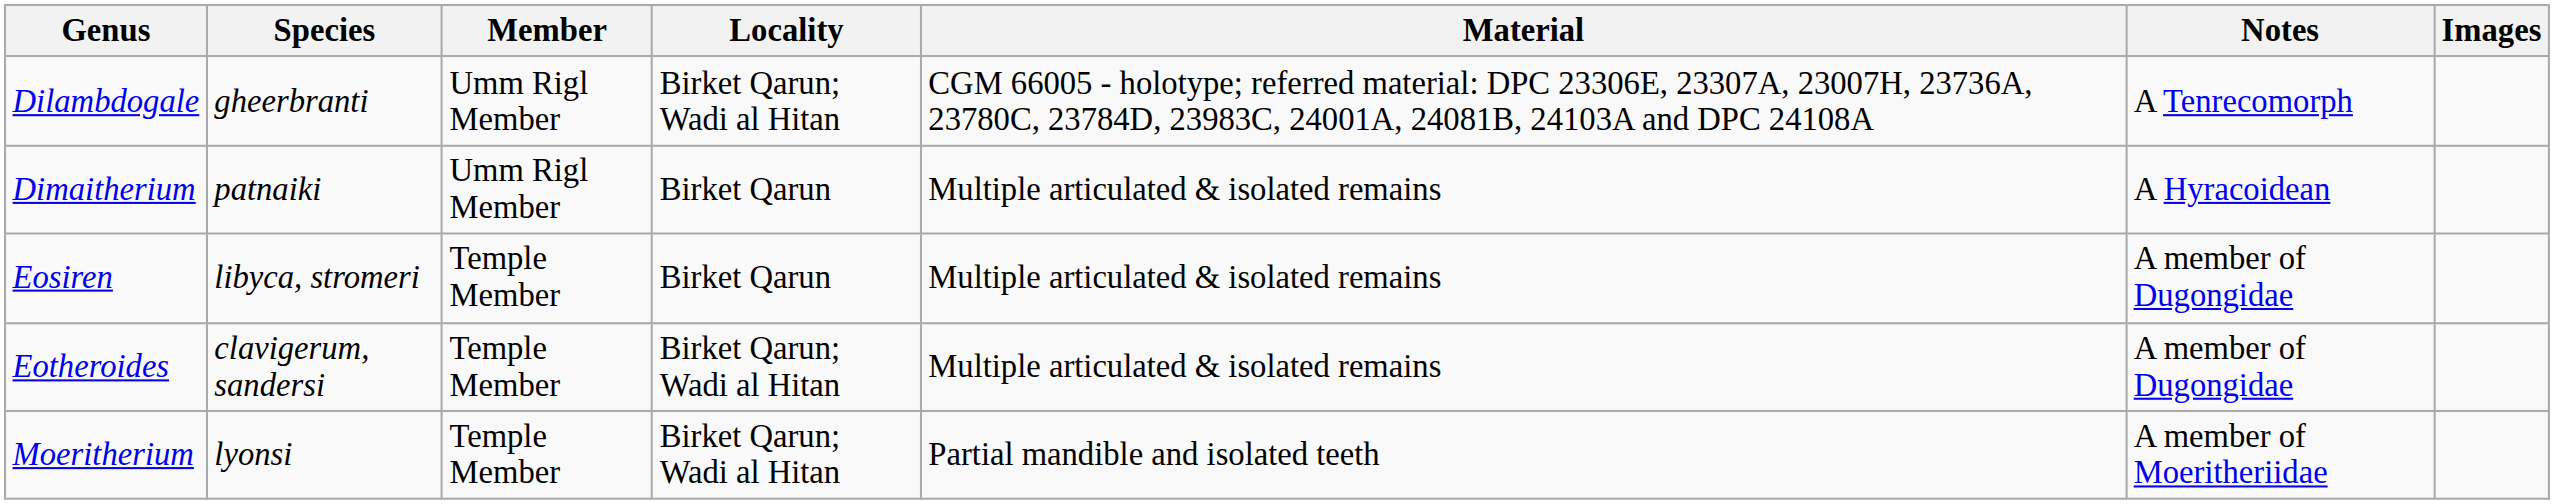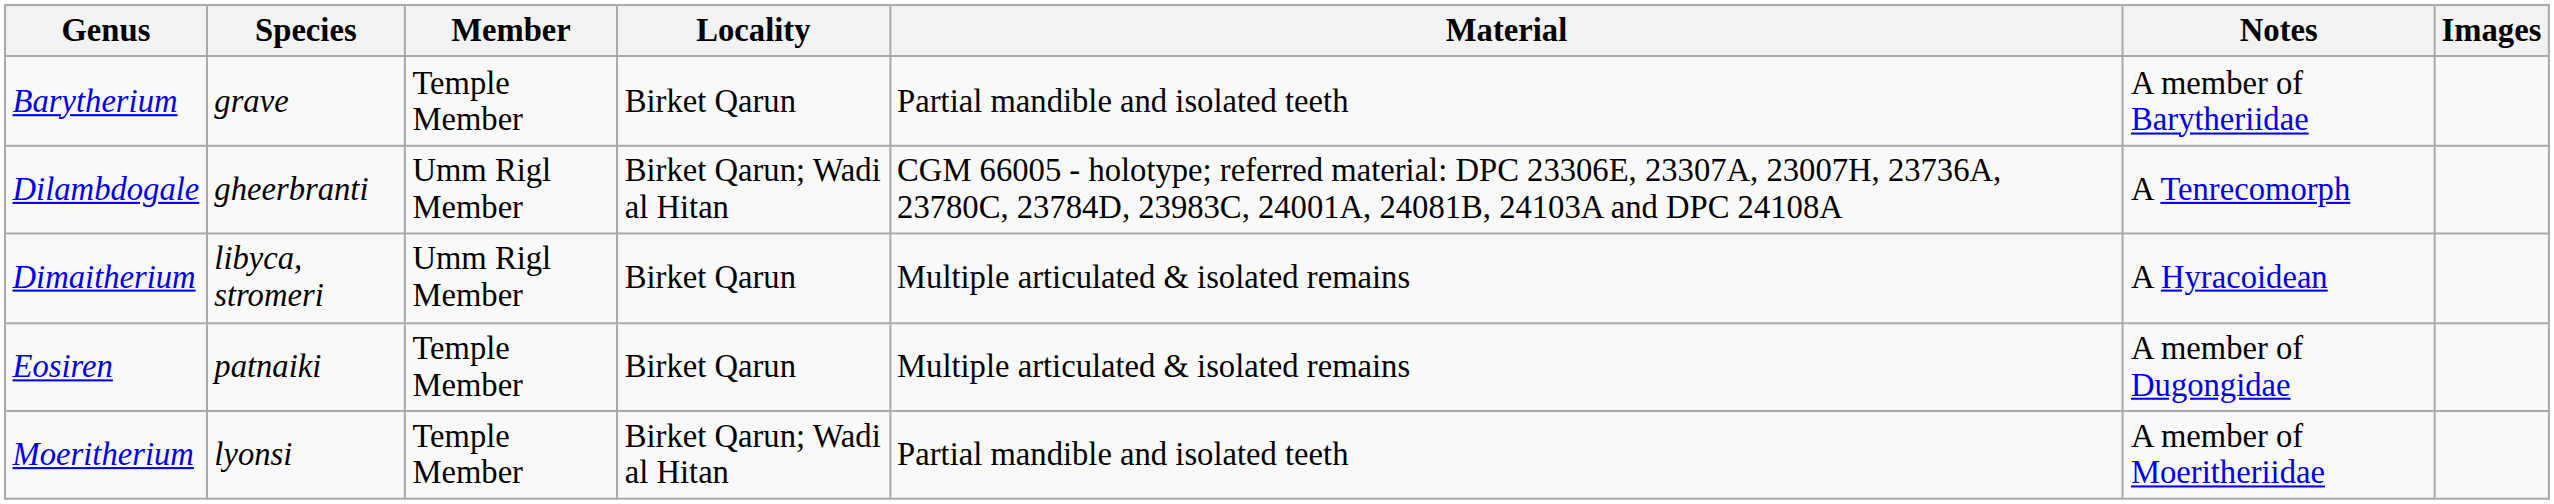+ row: Barytherium | grave | Temple Member | Birket Qarun | Partial mandible and isolated teeth | A member of Barytheriidae
Dimaitherium | Species: patnaiki -> libyca, stromeri
Eosiren | Species: libyca, stromeri -> patnaiki
- row: Eotheroides | clavigerum, sandersi | Temple Member | Birket Qarun; Wadi al Hitan | Multiple articulated & isolated remains | A member of Dugongidae
